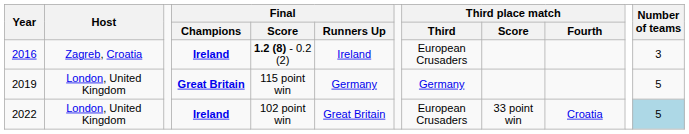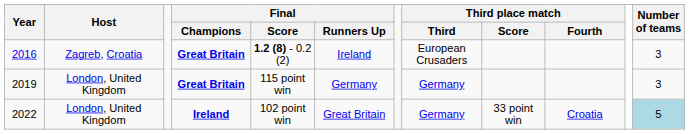2016 | Final / Champions: Ireland -> Great Britain
2019 | Number of teams: 5 -> 3
2022 | Third place match / Third: European Crusaders -> Germany
